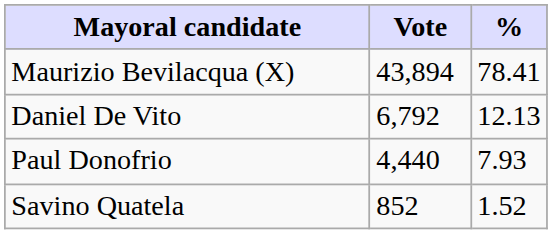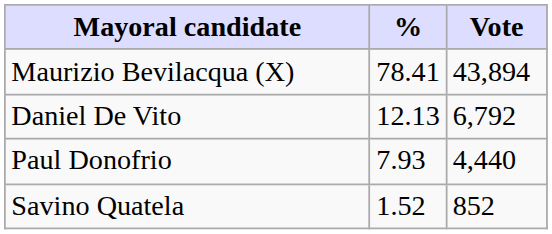columns swapped: Vote <-> %
